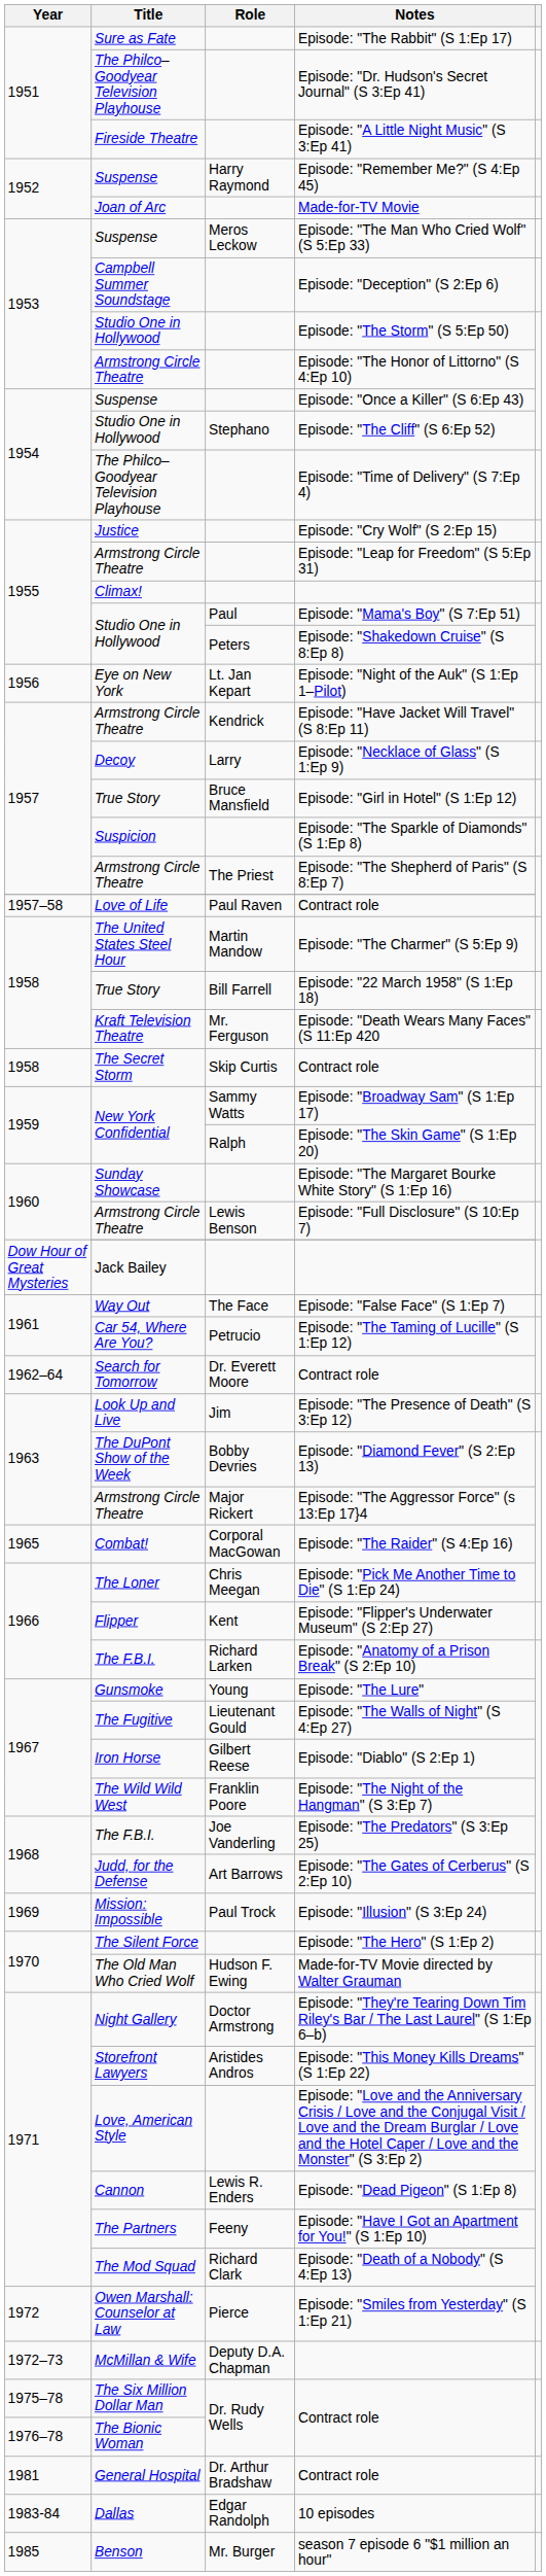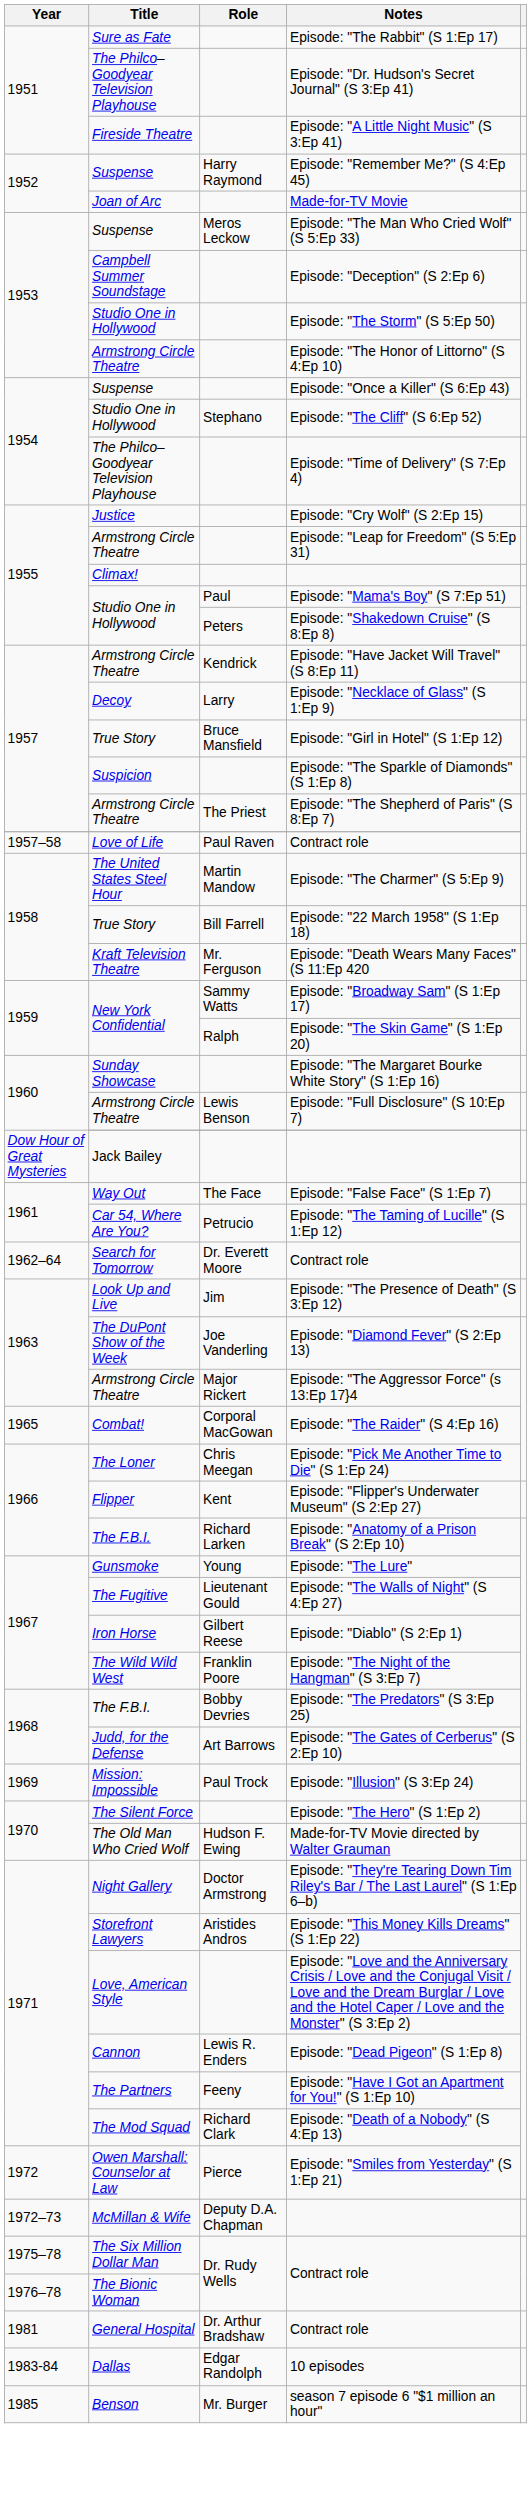- row: 1956 | Eye on New York | Lt. Jan Kepart | Episode: "Night of the Auk" (S 1:Ep 1–Pilot)
- row: 1958 | The Secret Storm | Skip Curtis | Contract role
Episode: "Diamond Fever" (S 2:Ep 13) | Role: Bobby Devries -> Joe Vanderling
Episode: "The Predators" (S 3:Ep 25) | Role: Joe Vanderling -> Bobby Devries
